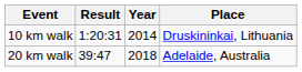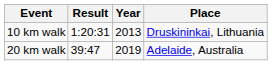10 km walk | Year: 2014 -> 2013
20 km walk | Year: 2018 -> 2019
